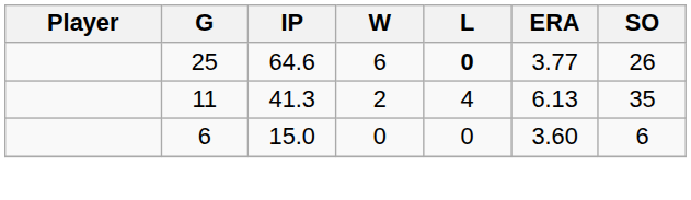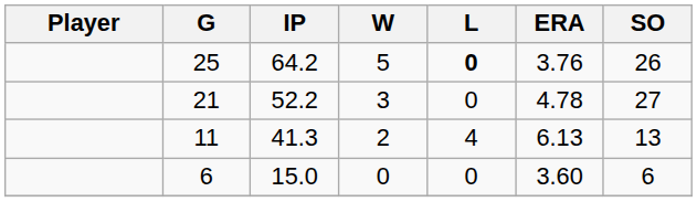25 | IP: 64.6 -> 64.2
25 | W: 6 -> 5
25 | ERA: 3.77 -> 3.76
+ row: 21 | 52.2 | 3 | 0 | 4.78 | 27
11 | SO: 35 -> 13
